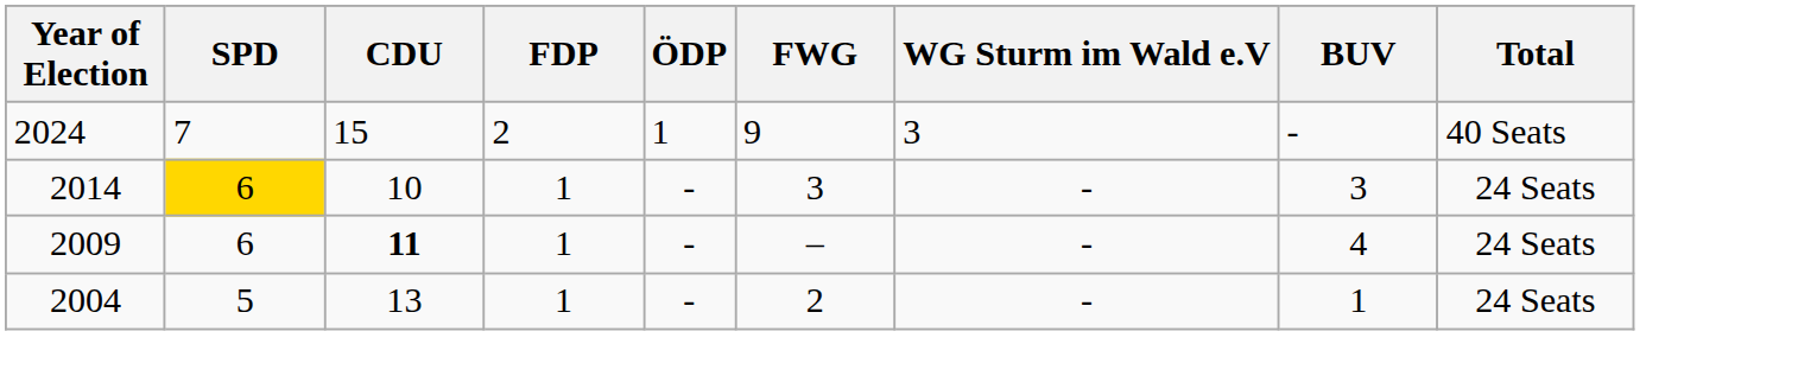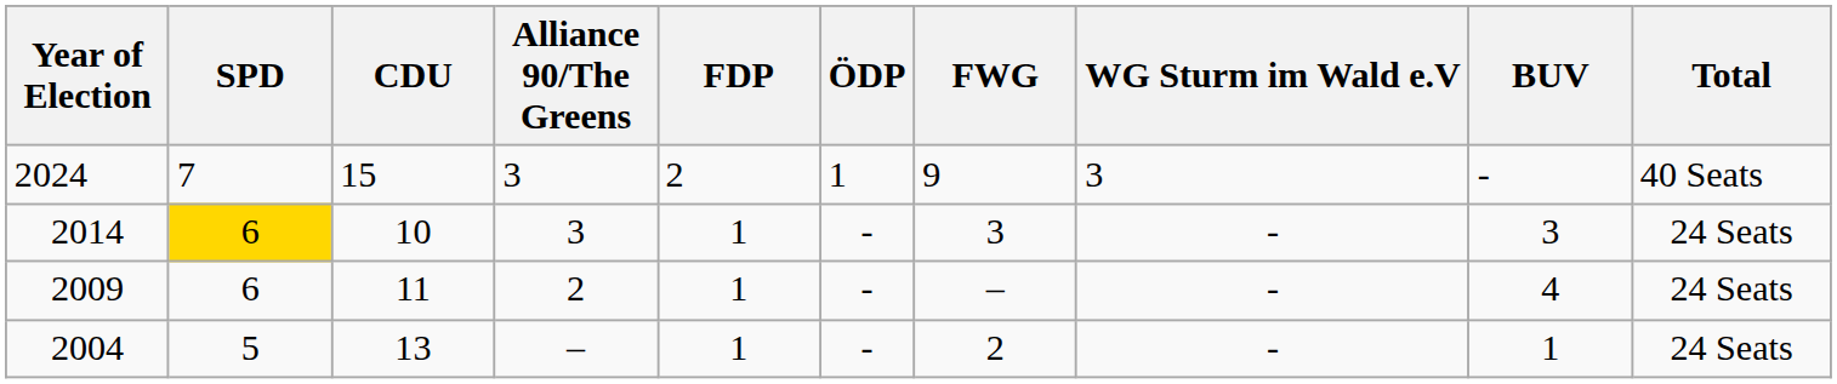+ column: Alliance 90/The Greens | 3 | 3 | 2 | –
2009 | CDU: bold -> normal
